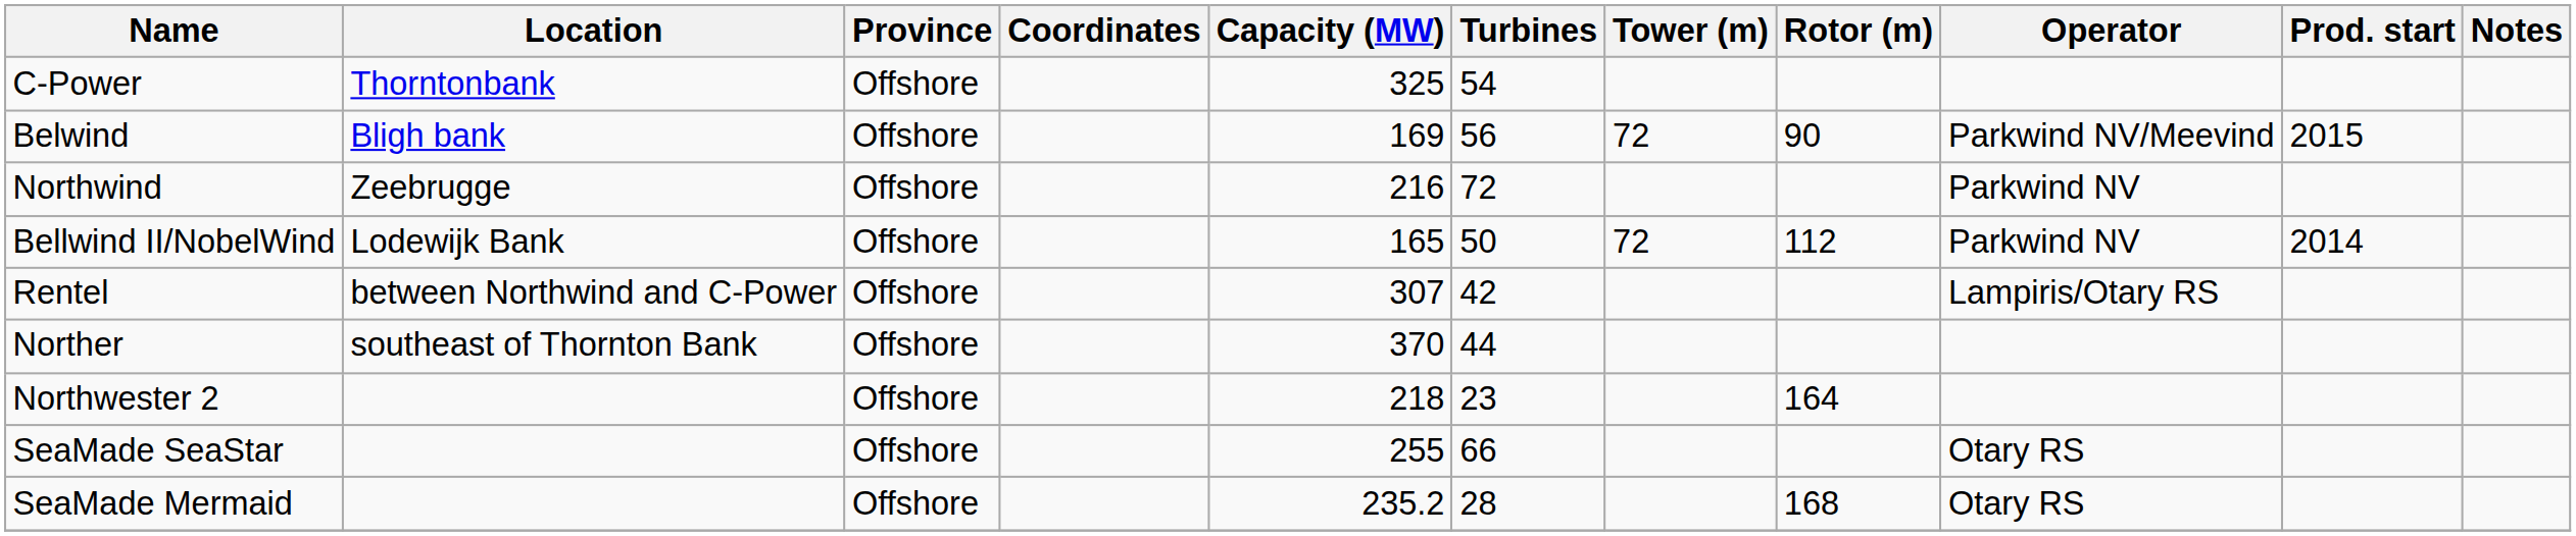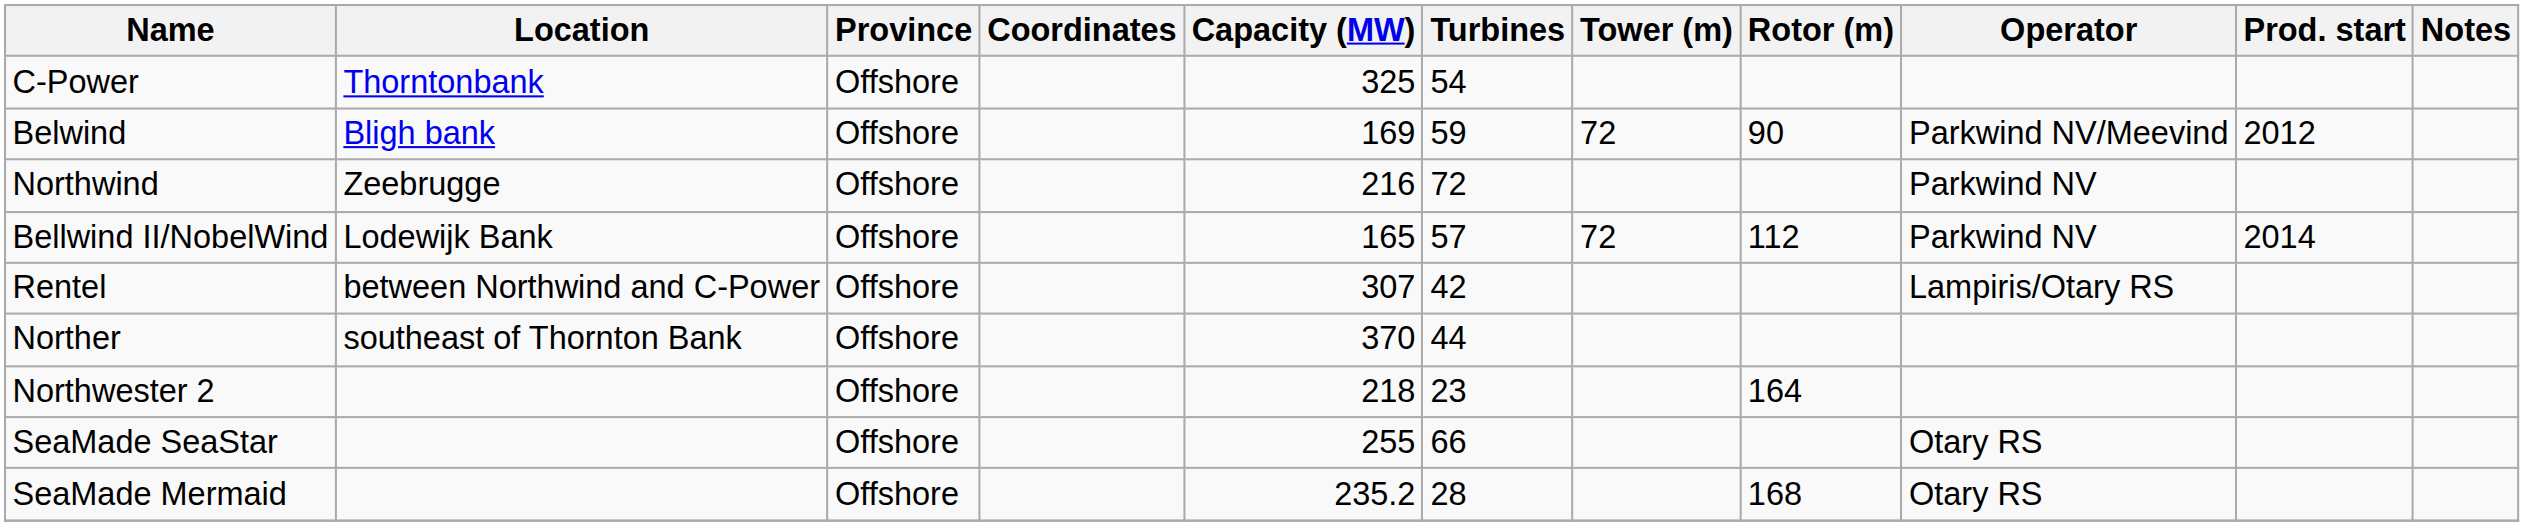Belwind | Turbines: 56 -> 59
Belwind | Prod. start: 2015 -> 2012
Bellwind II/NobelWind | Turbines: 50 -> 57
